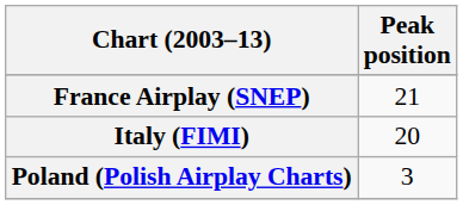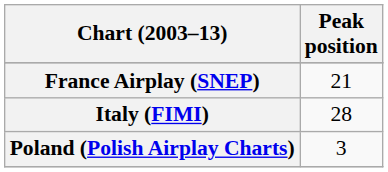Italy (FIMI) | Peak position: 20 -> 28
